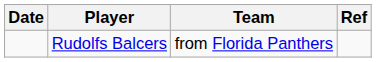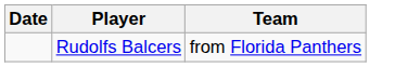- column: Ref
